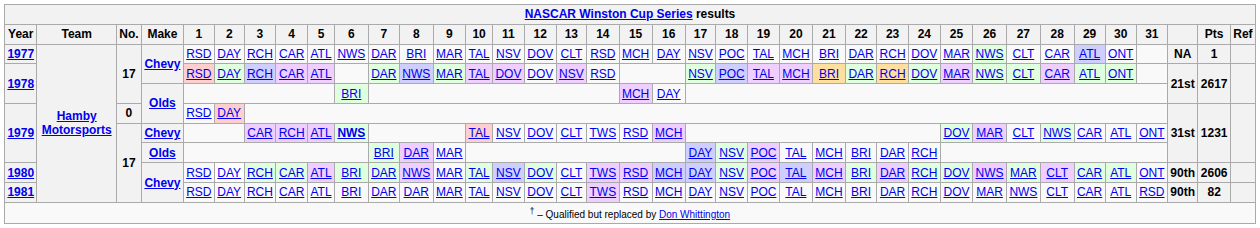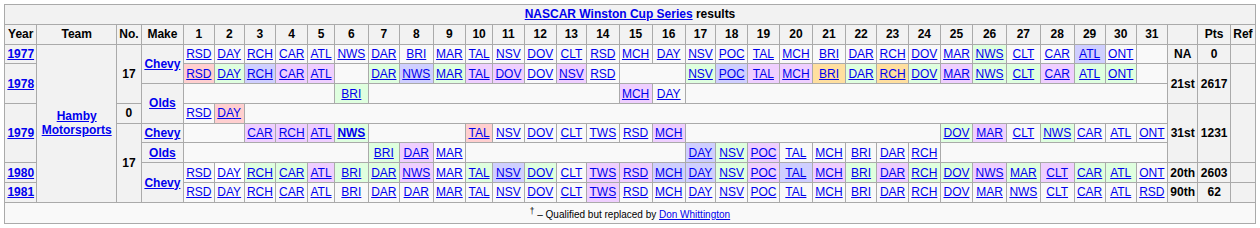1977 | Pts: 1 -> 0
1980 | column 36: 90th -> 20th
1980 | Pts: 2606 -> 2603
1981 | Pts: 82 -> 62
